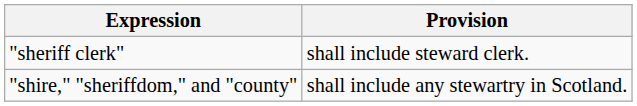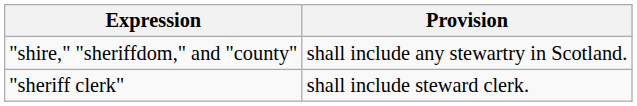rows swapped: "sheriff clerk" <-> "shire," "sheriffdom," and "county"
